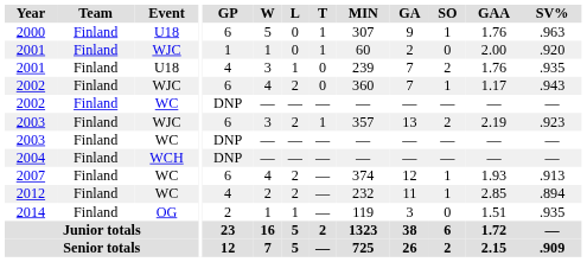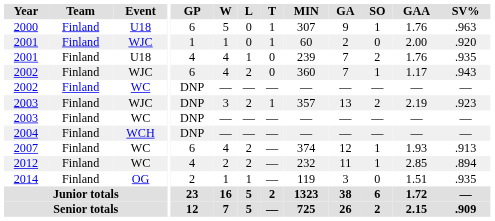2001 / U18 | W: 3 -> 4
2003 / WJC | GP: 6 -> DNP
